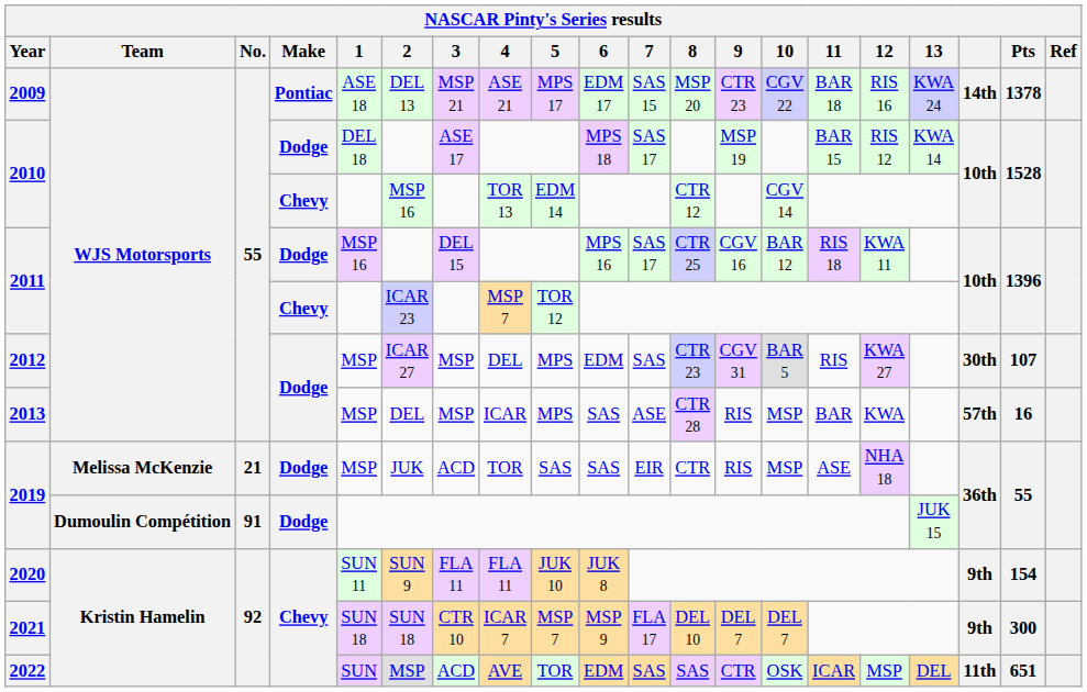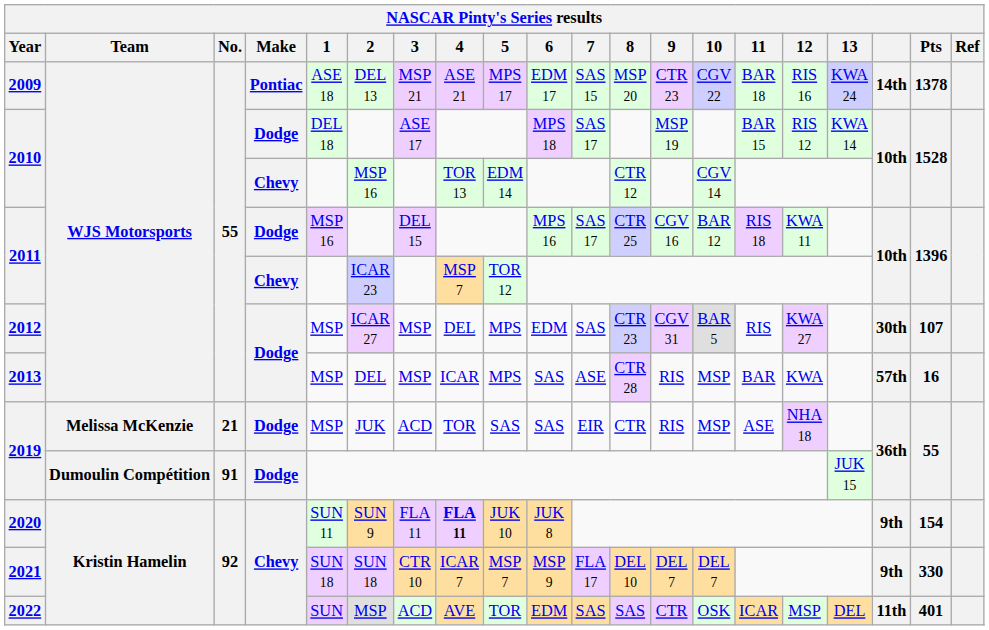2020 | 4: normal -> bold
2021 | Pts: 300 -> 330
2022 | Pts: 651 -> 401
